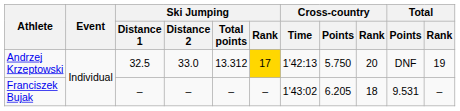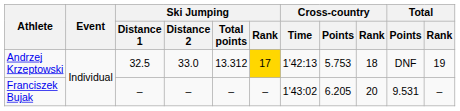Andrzej Krzeptowski | Cross-country / Points: 5.750 -> 5.753
Andrzej Krzeptowski | Cross-country / Rank: 20 -> 18
Franciszek Bujak | Cross-country / Rank: 18 -> 20
